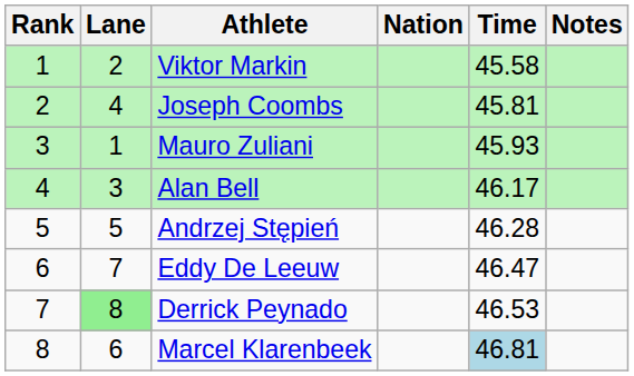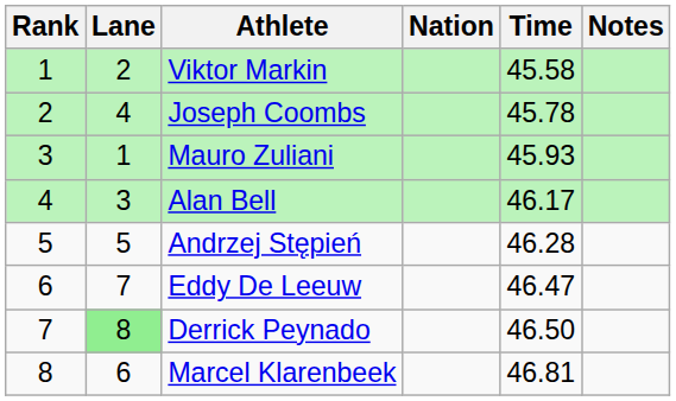Joseph Coombs | Time: 45.81 -> 45.78
Derrick Peynado | Time: 46.53 -> 46.50
Marcel Klarenbeek | Time: lightblue background -> no background
